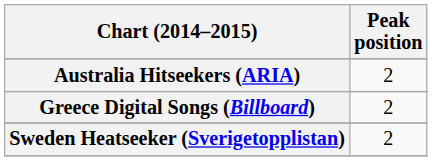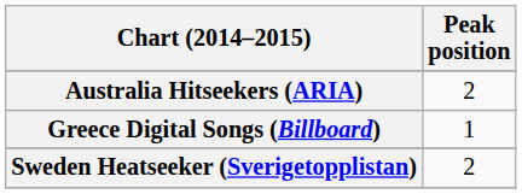Greece Digital Songs (Billboard) | Peak position: 2 -> 1
